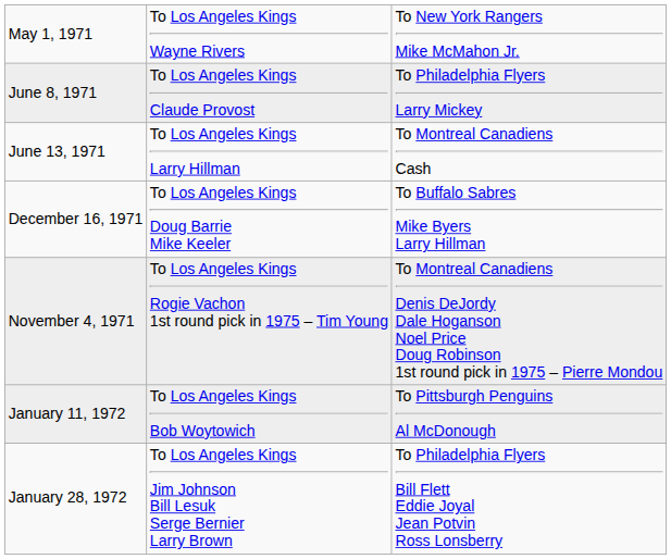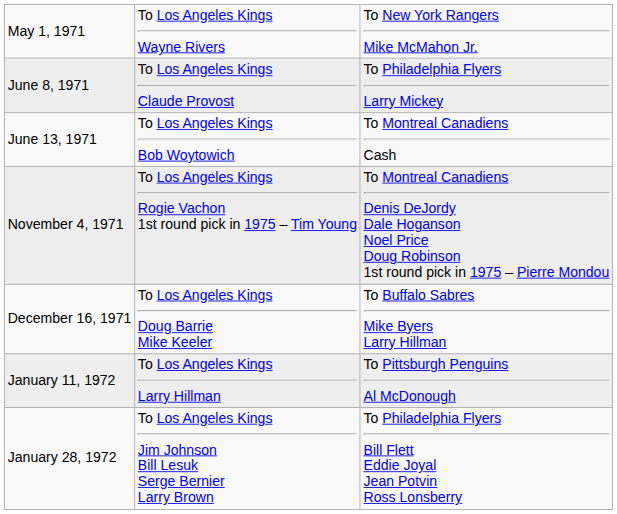June 13, 1971 | column 2: To Los Angeles Kings Larry Hillman -> To Los Angeles Kings Bob Woytowich
rows swapped: November 4, 1971 <-> December 16, 1971
January 11, 1972 | column 2: To Los Angeles Kings Bob Woytowich -> To Los Angeles Kings Larry Hillman
